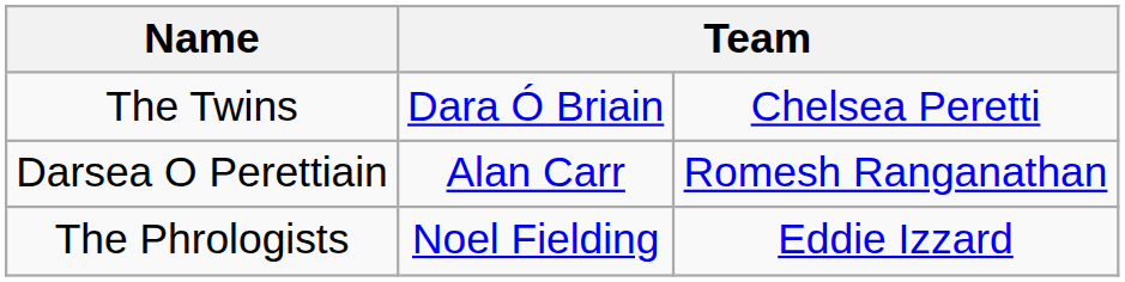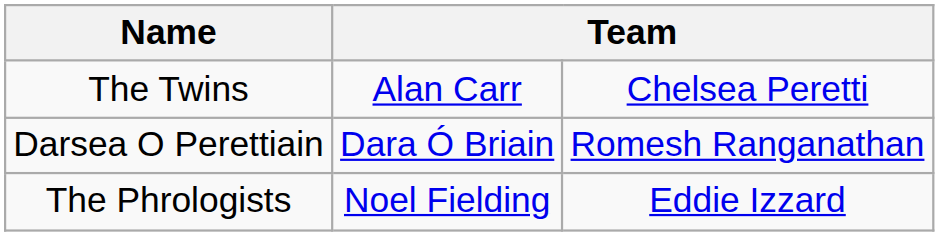The Twins | column 2: Dara Ó Briain -> Alan Carr
Darsea O Perettiain | column 2: Alan Carr -> Dara Ó Briain
